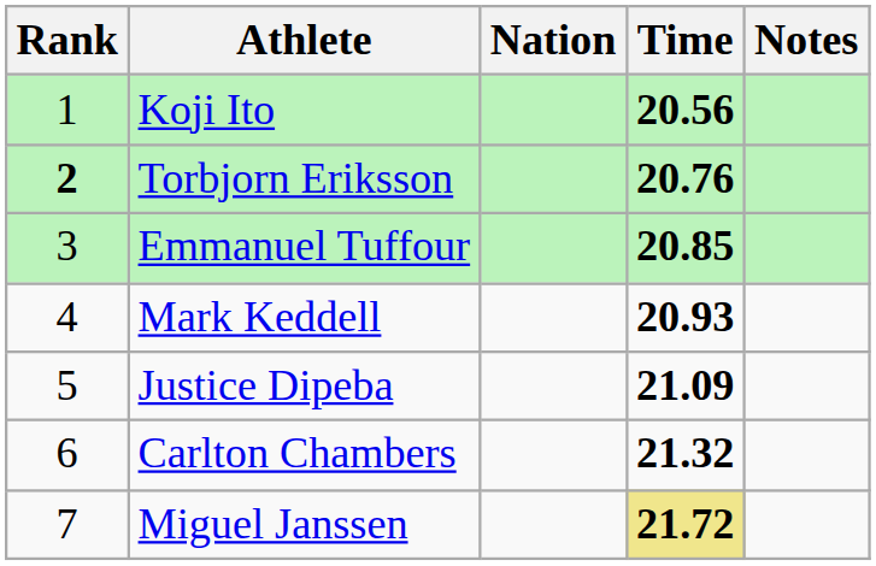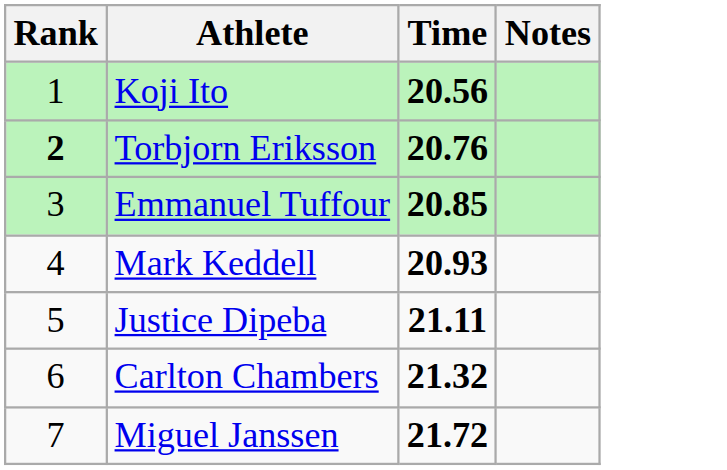- column: Nation
Justice Dipeba | Time: 21.09 -> 21.11
Miguel Janssen | Time: khaki background -> no background
